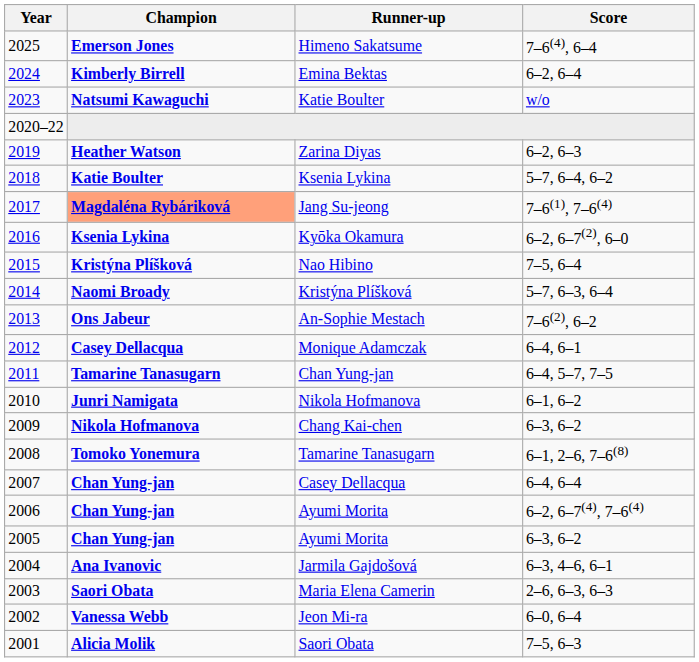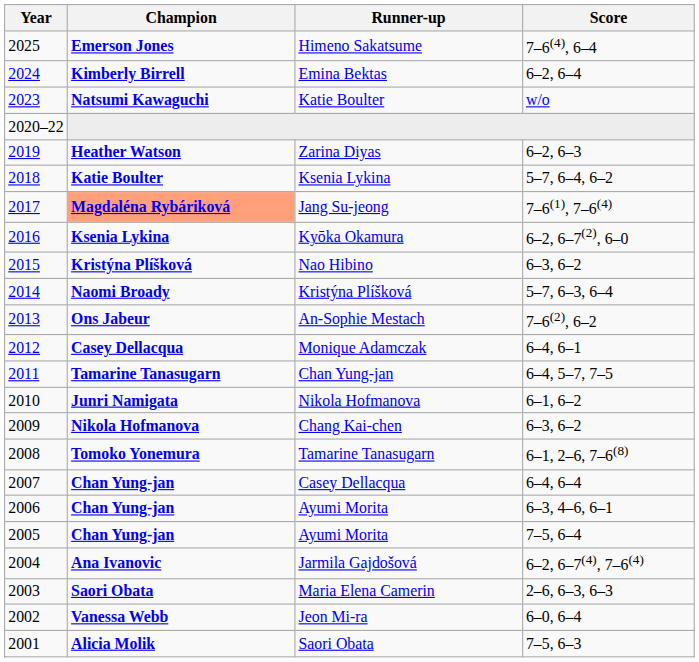Nao Hibino | Score: 7–5, 6–4 -> 6–3, 6–2
2006 / Ayumi Morita | Score: 6–2, 6–7(4), 7–6(4) -> 6–3, 4–6, 6–1
2005 / Ayumi Morita | Score: 6–3, 6–2 -> 7–5, 6–4
Jarmila Gajdošová | Score: 6–3, 4–6, 6–1 -> 6–2, 6–7(4), 7–6(4)
